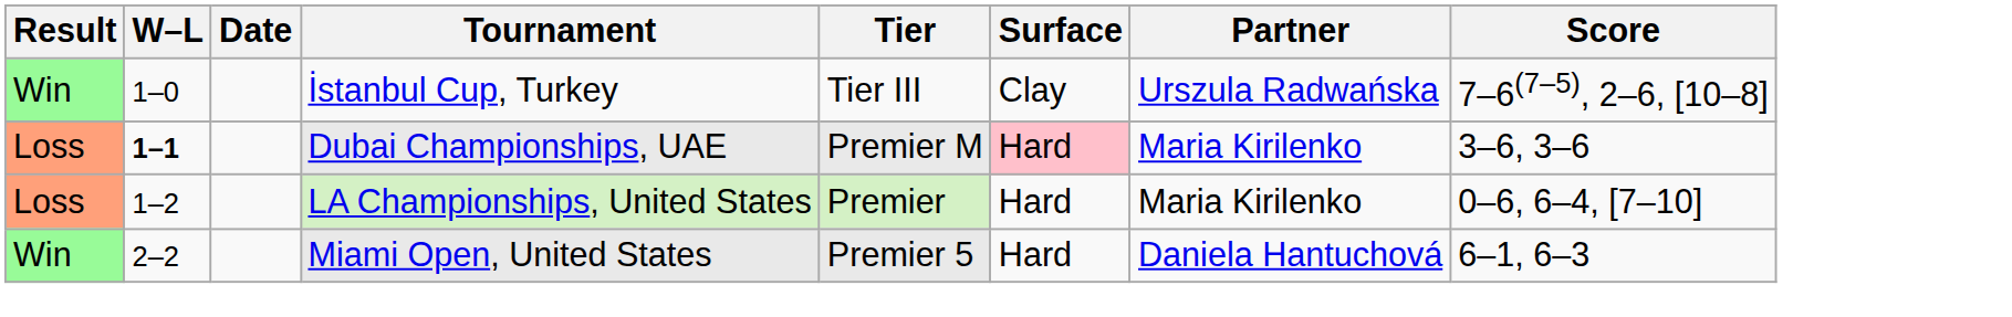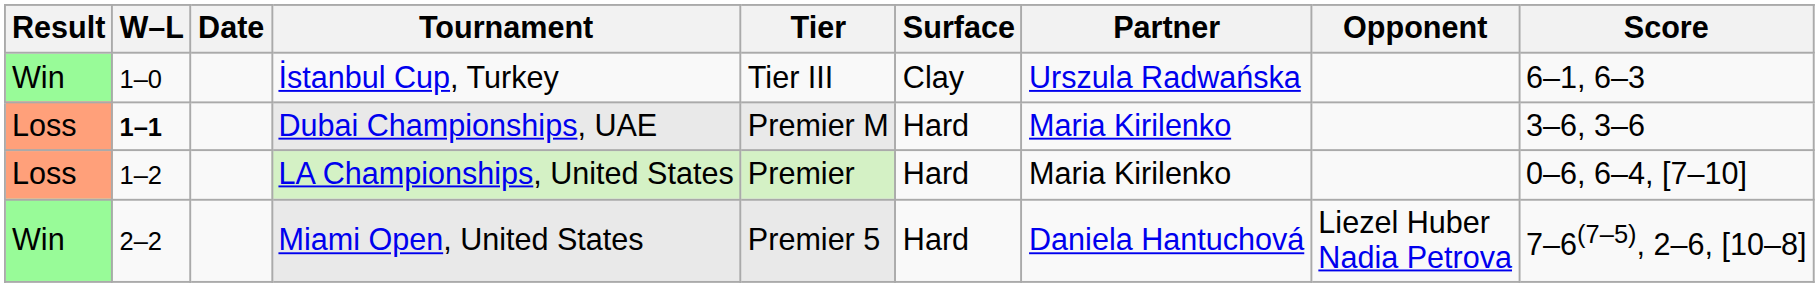+ column: Opponent | Liezel Huber Nadia Petrova
İstanbul Cup, Turkey | Score: 7–6(7–5), 2–6, [10–8] -> 6–1, 6–3
Dubai Championships, UAE | Surface: pink background -> no background
Miami Open, United States | Score: 6–1, 6–3 -> 7–6(7–5), 2–6, [10–8]
